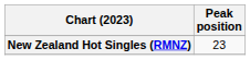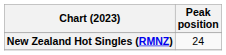New Zealand Hot Singles (RMNZ) | Peak position: 23 -> 24
